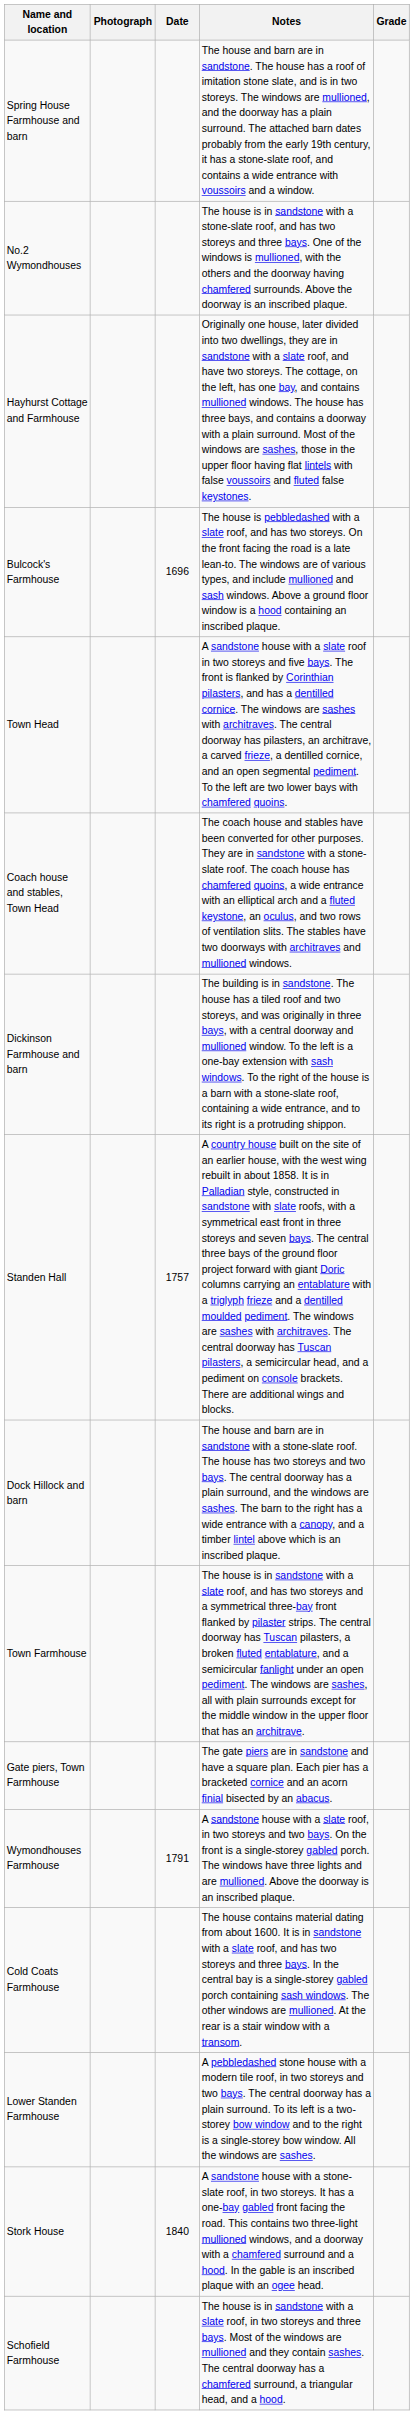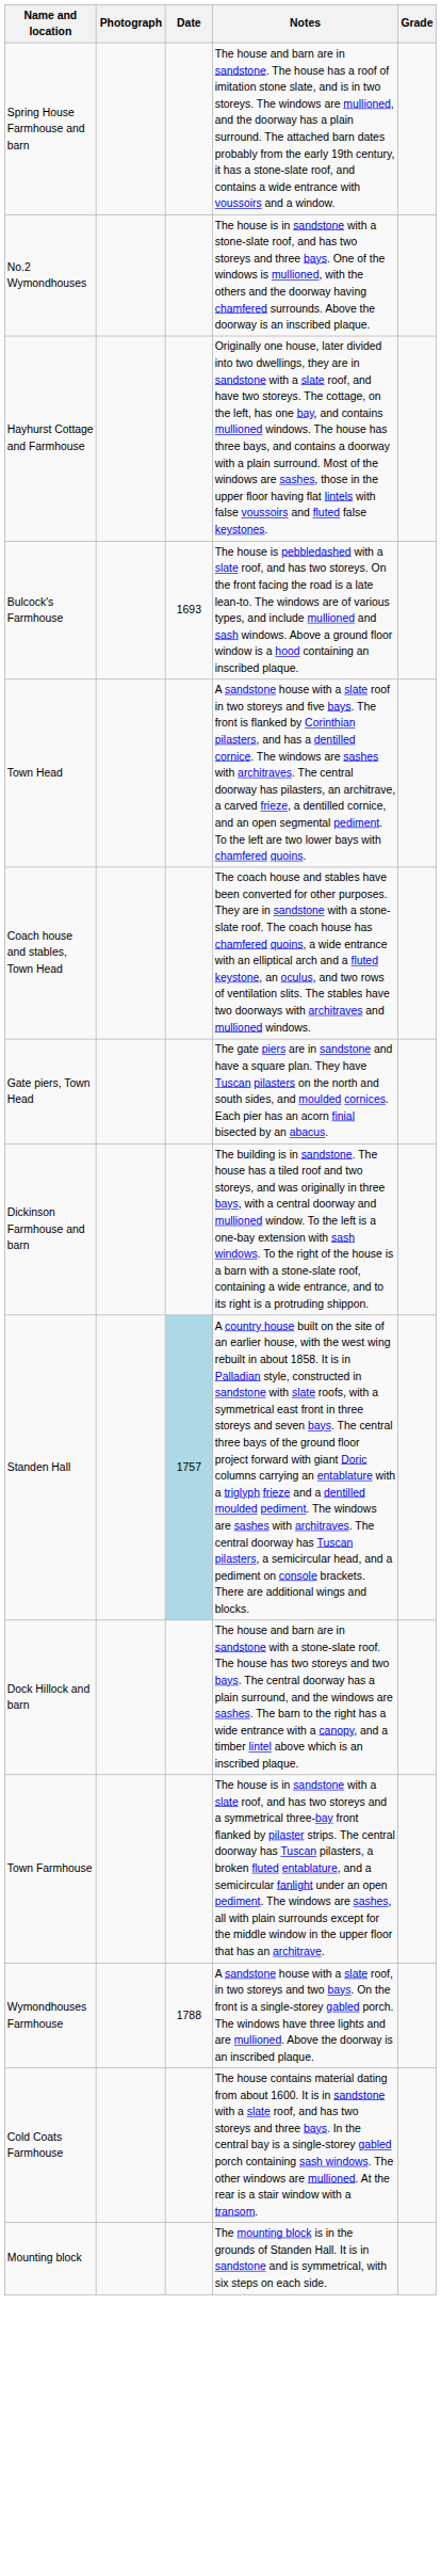Bulcock's Farmhouse | Date: 1696 -> 1693
+ row: Gate piers, Town Head | The gate piers are in sandstone and have a square plan. They have Tuscan pilasters on the north and south sides, and moulded cornices. Each pier has an acorn finial bisected by an abacus.
Standen Hall | Date: no background -> lightblue background
- row: Gate piers, Town Farmhouse | The gate piers are in sandstone and have a square plan. Each pier has a bracketed cornice and an acorn finial bisected by an abacus.
Wymondhouses Farmhouse | Date: 1791 -> 1788
- row: Lower Standen Farmhouse | A pebbledashed stone house with a modern tile roof, in two storeys and two bays. The central doorway has a plain surround. To its left is a two-storey bow window and to the right is a single-storey bow window. All the windows are sashes.
+ row: Mounting block | The mounting block is in the grounds of Standen Hall. It is in sandstone and is symmetrical, with six steps on each side.
- row: Stork House | 1840 | A sandstone house with a stone-slate roof, in two storeys. It has a one-bay gabled front facing the road. This contains two three-light mullioned windows, and a doorway with a chamfered surround and a hood. In the gable is an inscribed plaque with an ogee head.
- row: Schofield Farmhouse | The house is in sandstone with a slate roof, in two storeys and three bays. Most of the windows are mullioned and they contain sashes. The central doorway has a chamfered surround, a triangular head, and a hood.
